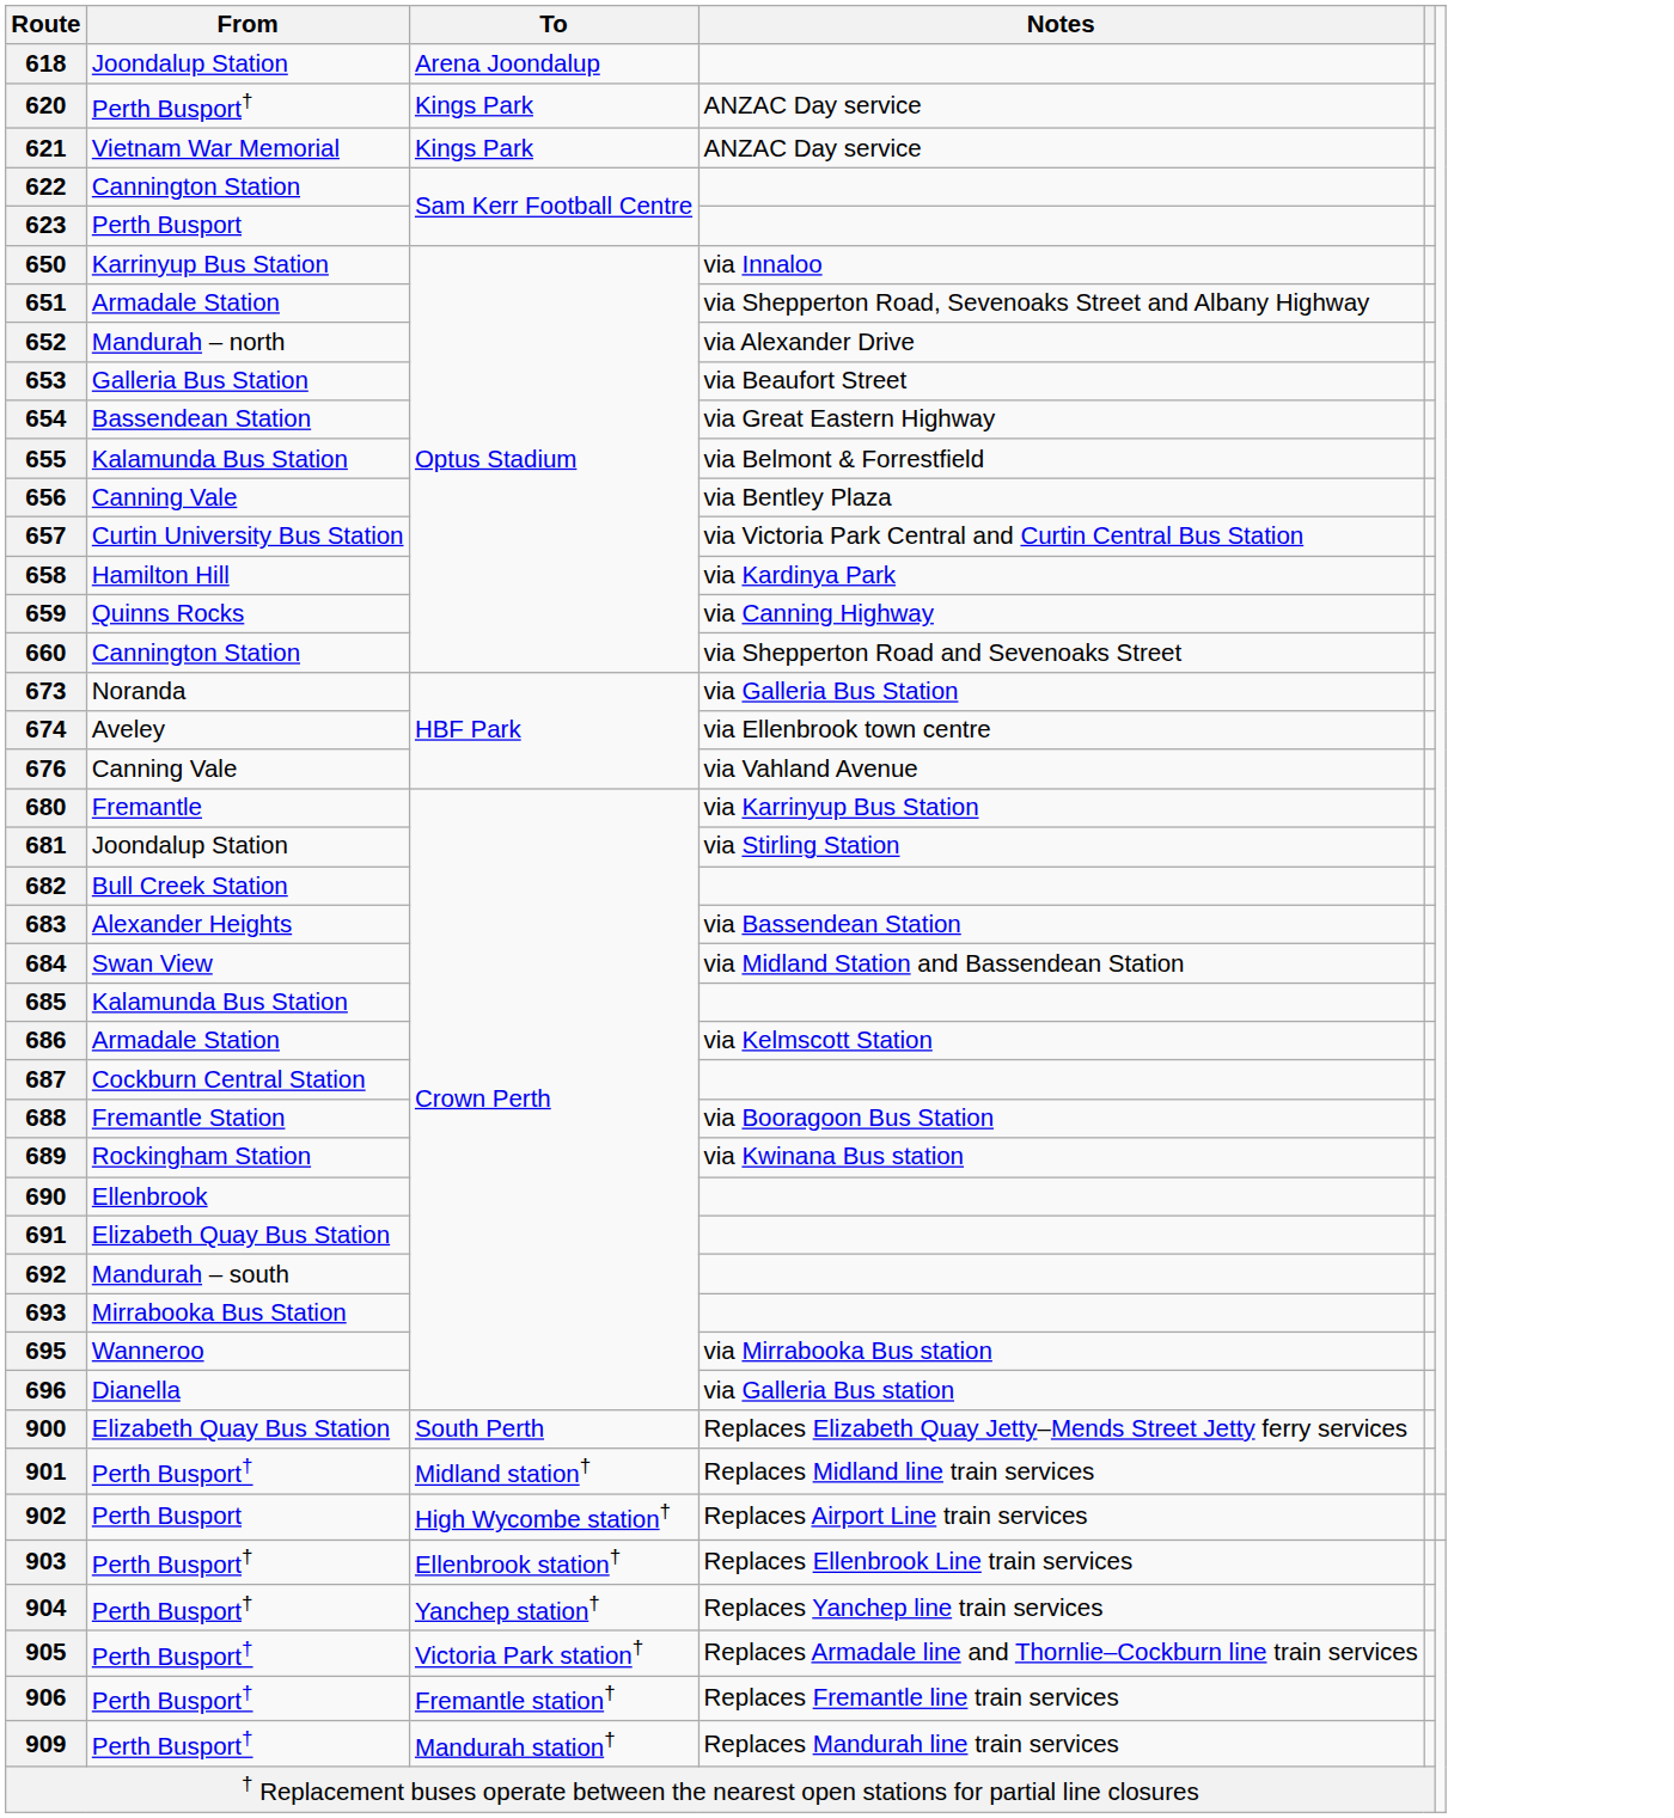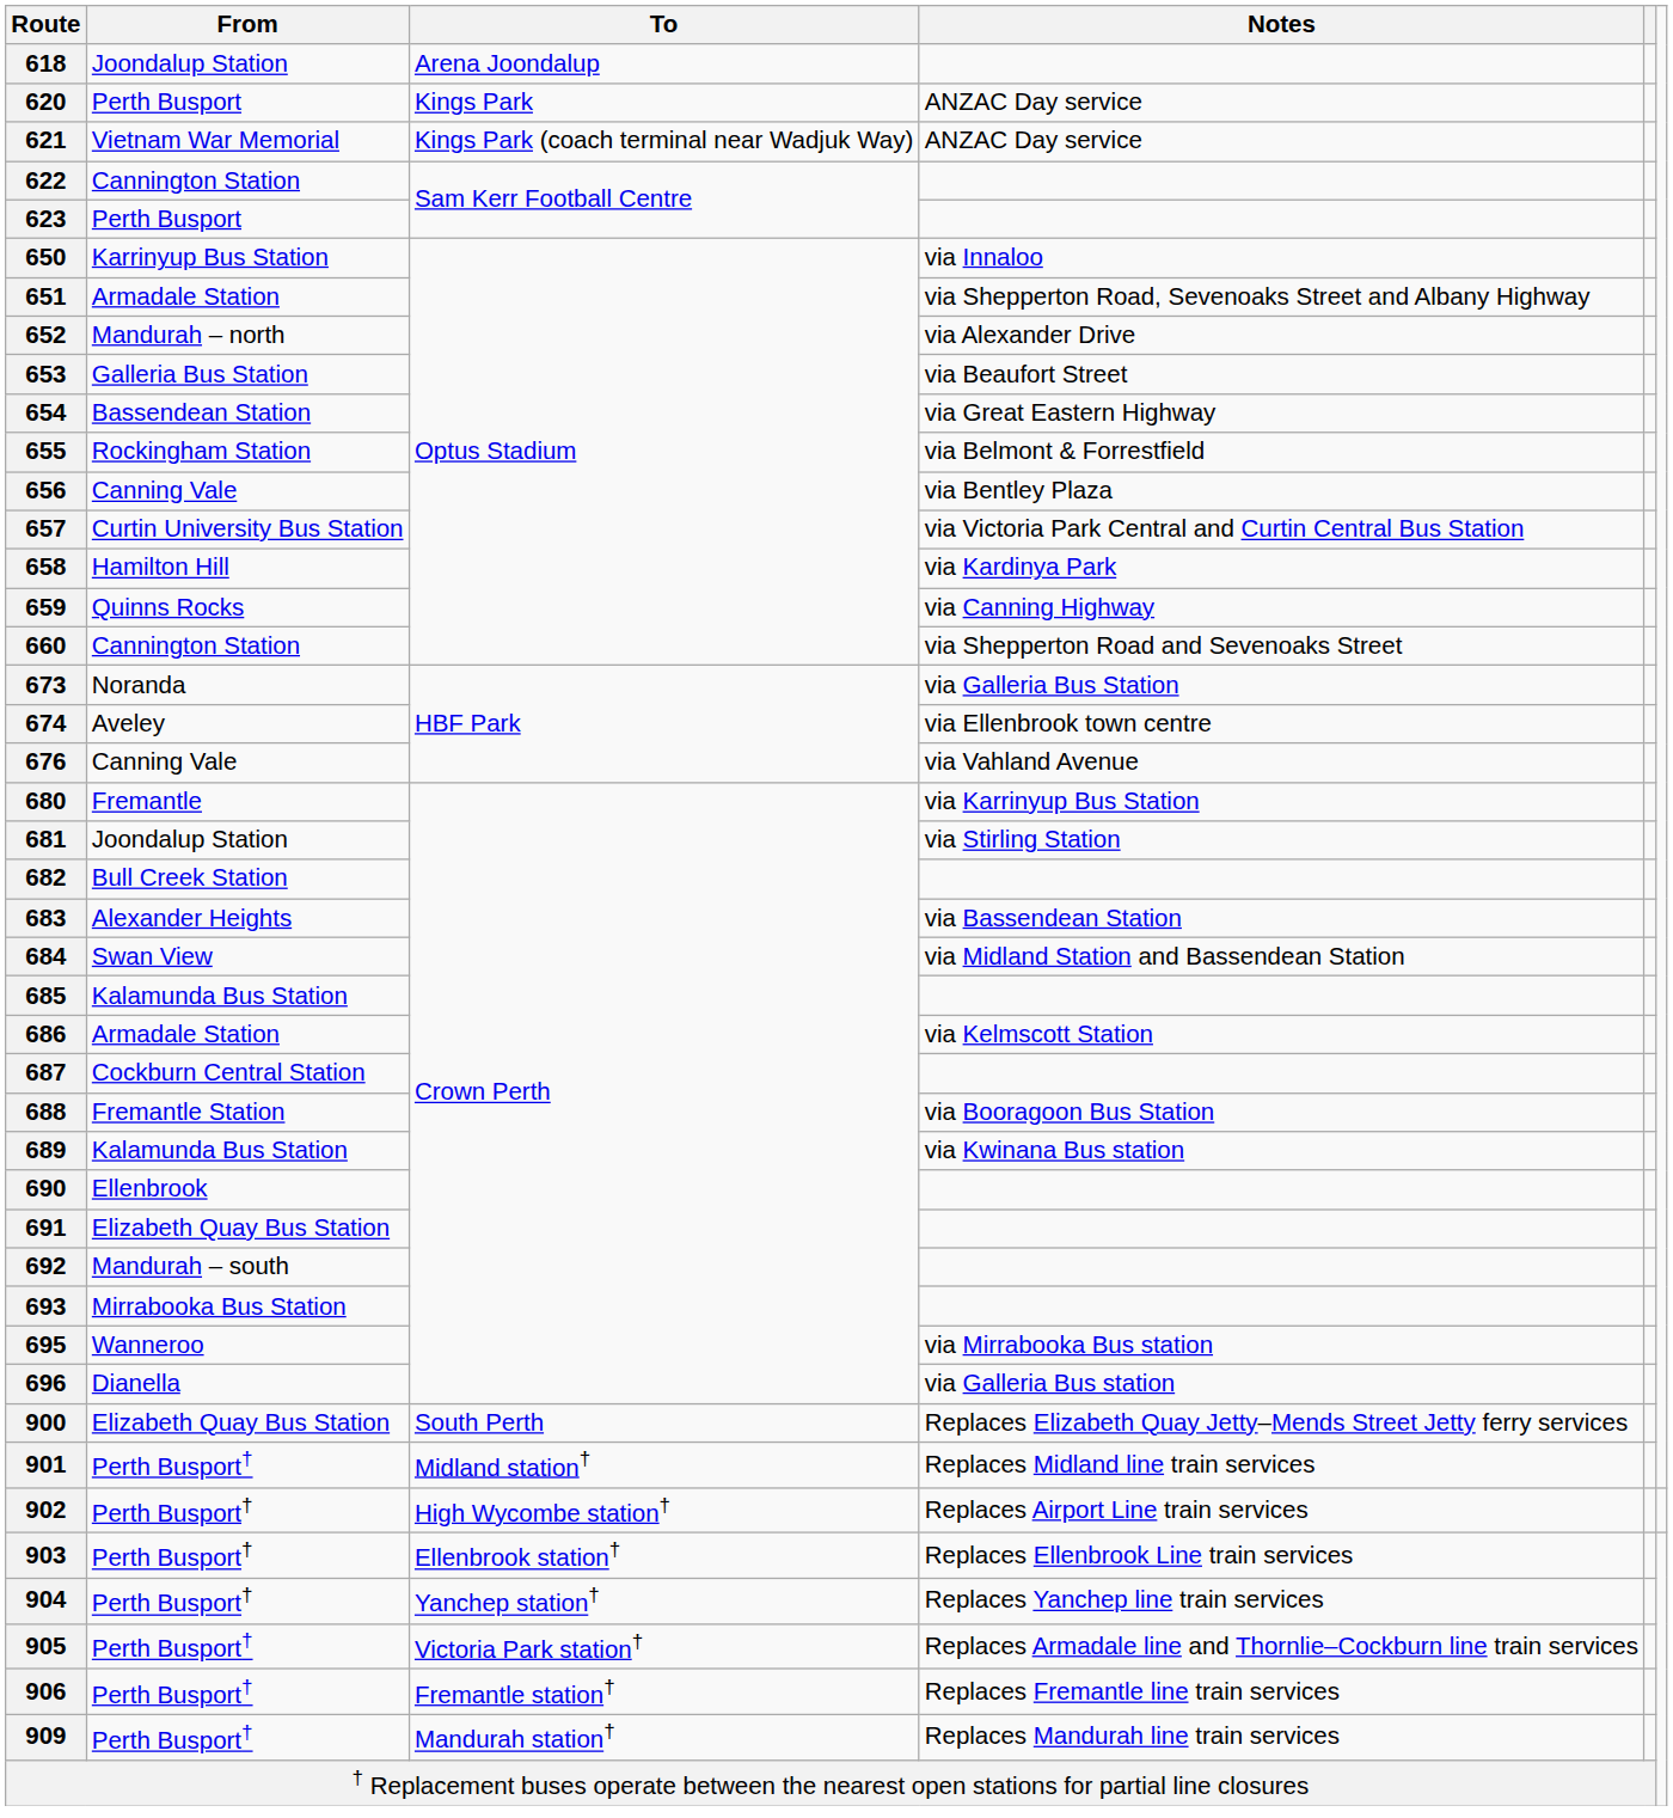620 | From: Perth Busport† -> Perth Busport
621 | To: Kings Park -> Kings Park (coach terminal near Wadjuk Way)
655 | From: Kalamunda Bus Station -> Rockingham Station
689 | From: Rockingham Station -> Kalamunda Bus Station
902 | From: Perth Busport -> Perth Busport†
